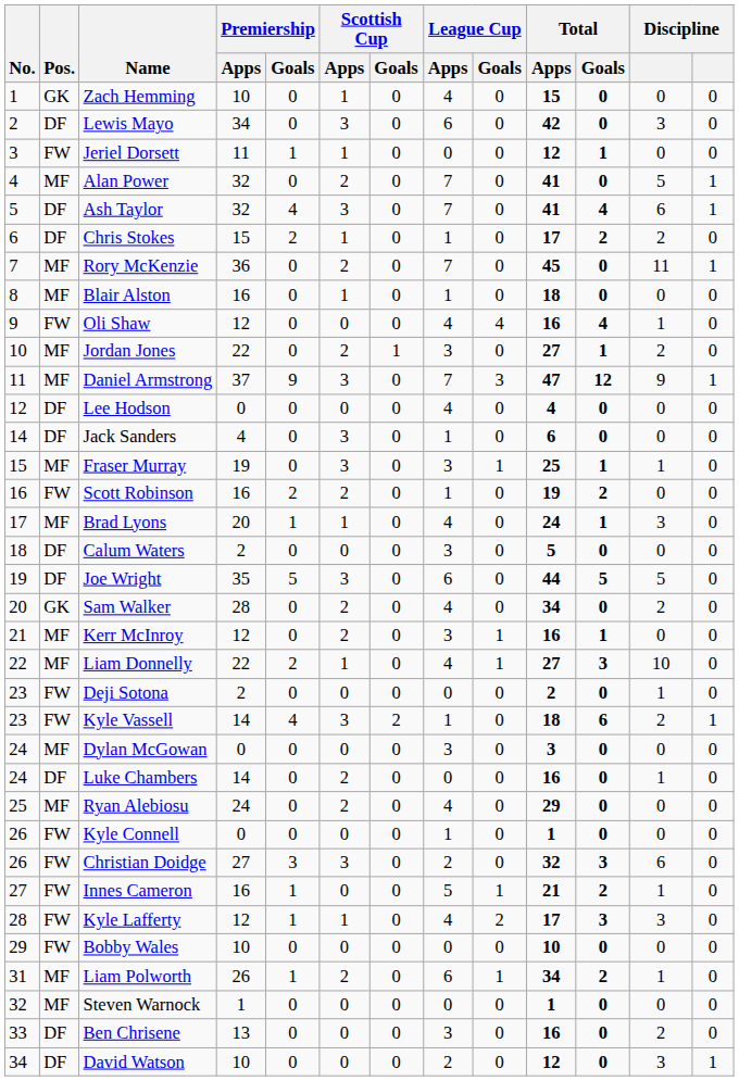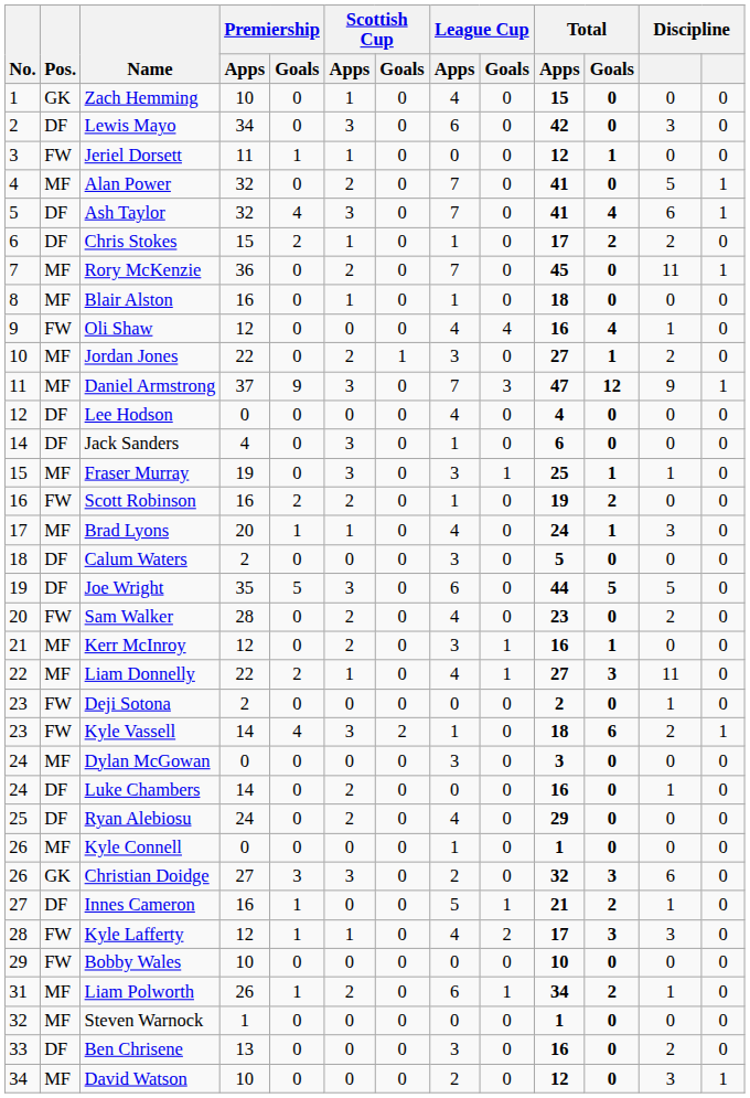Sam Walker | Pos.: GK -> FW
Sam Walker | Total / Apps: 34 -> 23
Liam Donnelly | column 12: 10 -> 11
Ryan Alebiosu | Pos.: MF -> DF
Kyle Connell | Pos.: FW -> MF
Christian Doidge | Pos.: FW -> GK
Innes Cameron | Pos.: FW -> DF
David Watson | Pos.: DF -> MF
